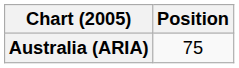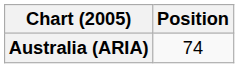Australia (ARIA) | Position: 75 -> 74
